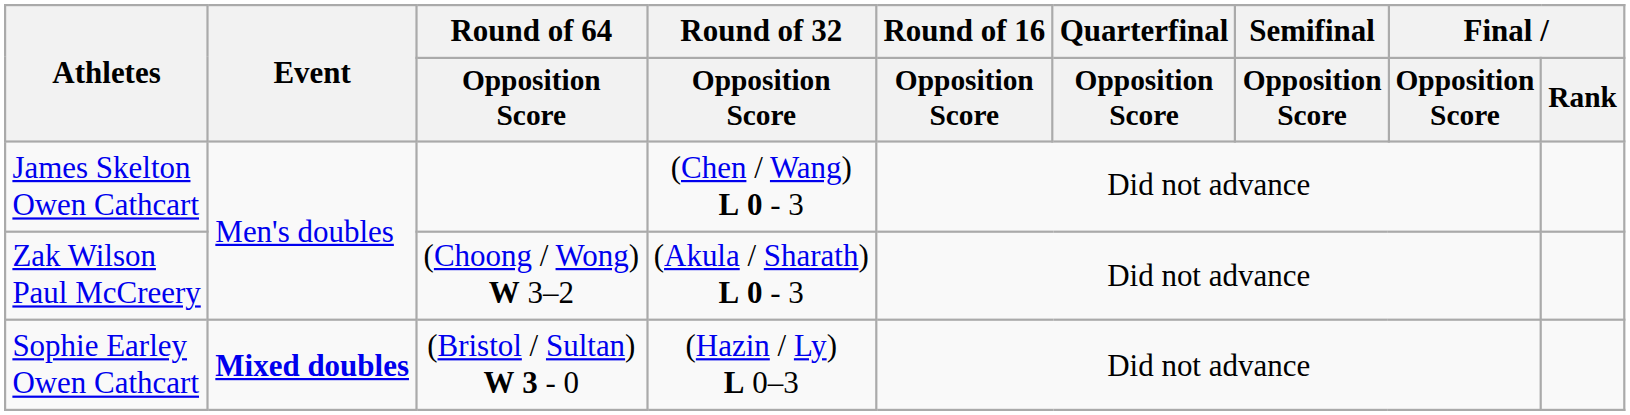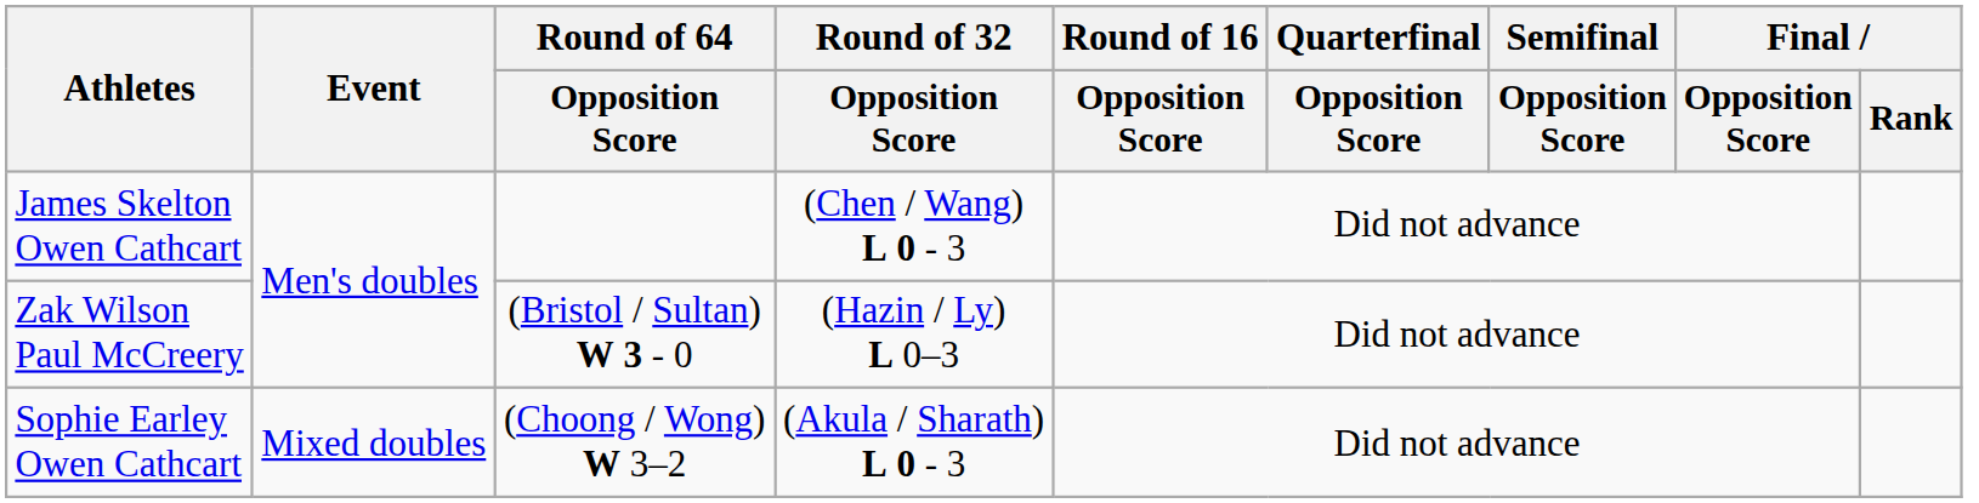Zak Wilson Paul McCreery | Round of 64 / Opposition Score: (Choong / Wong) W 3–2 -> (Bristol / Sultan) W 3 - 0
Zak Wilson Paul McCreery | Round of 32 / Opposition Score: (Akula / Sharath) L 0 - 3 -> (Hazin / Ly) L 0–3
Sophie Earley Owen Cathcart | Event: bold -> normal
Sophie Earley Owen Cathcart | Round of 64 / Opposition Score: (Bristol / Sultan) W 3 - 0 -> (Choong / Wong) W 3–2
Sophie Earley Owen Cathcart | Round of 32 / Opposition Score: (Hazin / Ly) L 0–3 -> (Akula / Sharath) L 0 - 3
